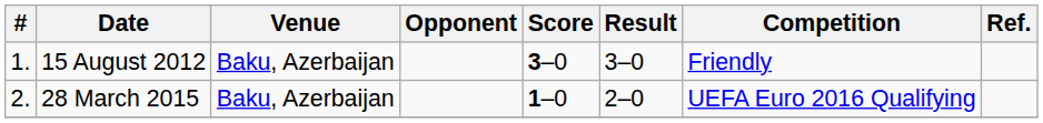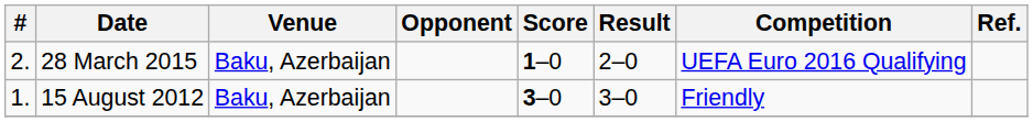rows swapped: 15 August 2012 <-> 28 March 2015
